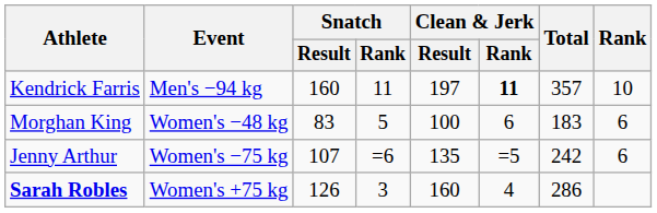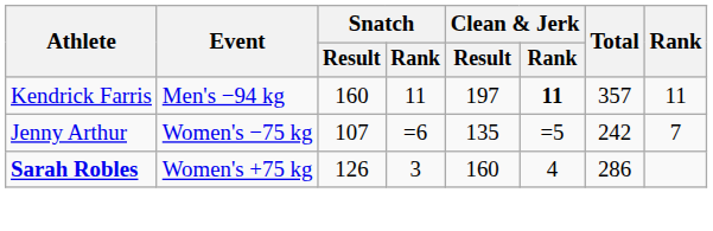Kendrick Farris | Rank: 10 -> 11
- row: Morghan King | Women's −48 kg | 83 | 5 | 100 | 6 | 183 | 6
Jenny Arthur | Rank: 6 -> 7
